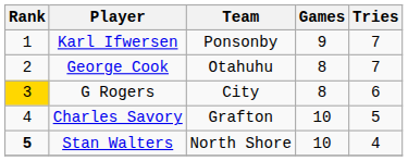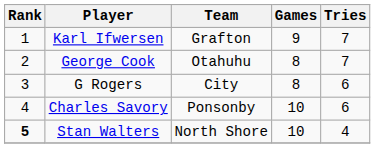Karl Ifwersen | Team: Ponsonby -> Grafton
G Rogers | Rank: gold background -> no background
Charles Savory | Team: Grafton -> Ponsonby
Charles Savory | Tries: 5 -> 6
